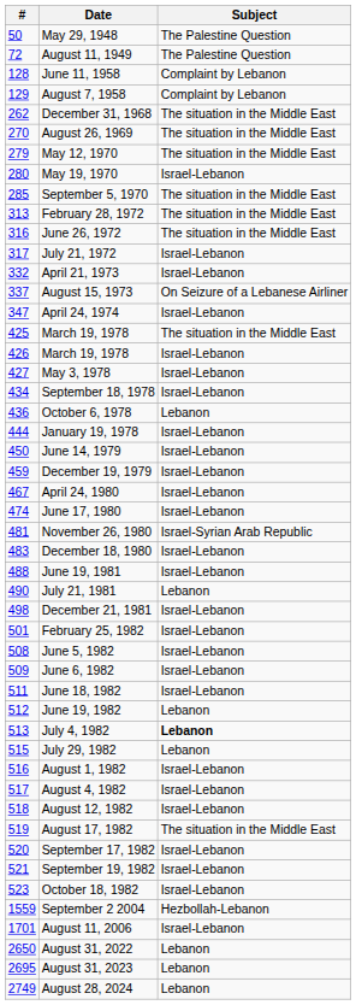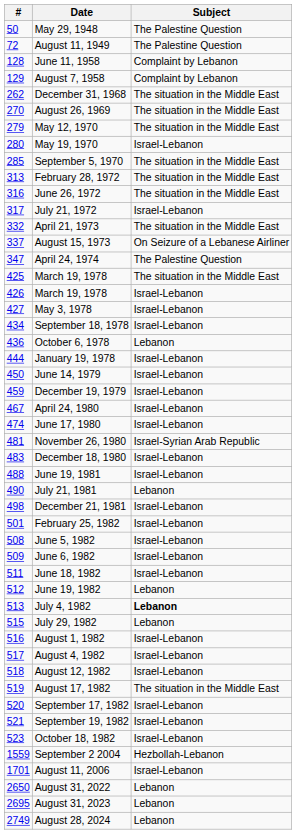April 21, 1973 | Subject: Israel-Lebanon -> The situation in the Middle East
April 24, 1974 | Subject: Israel-Lebanon -> The Palestine Question
